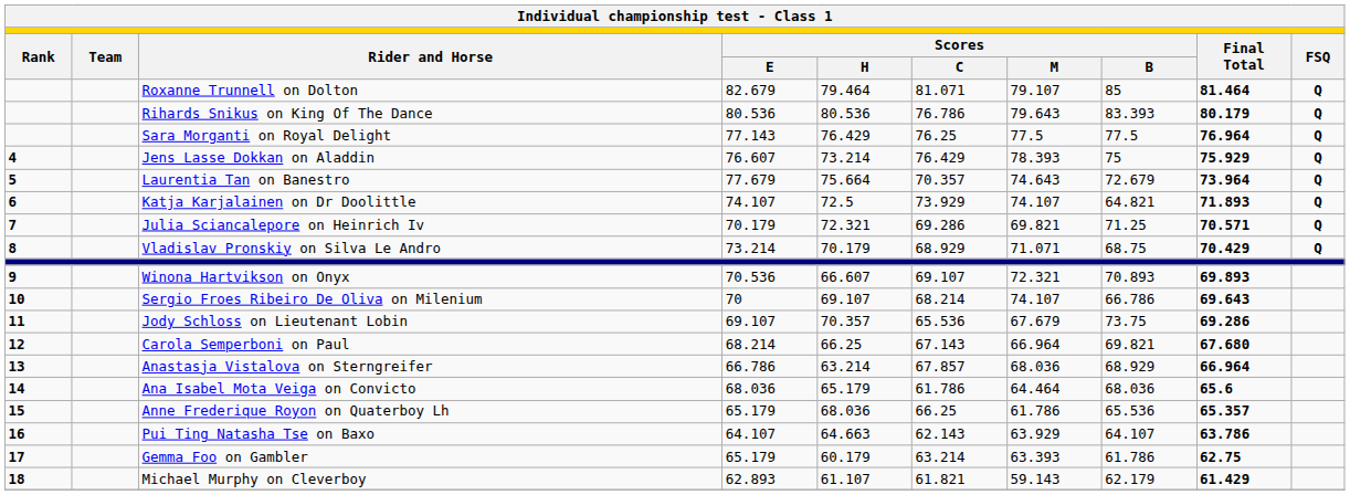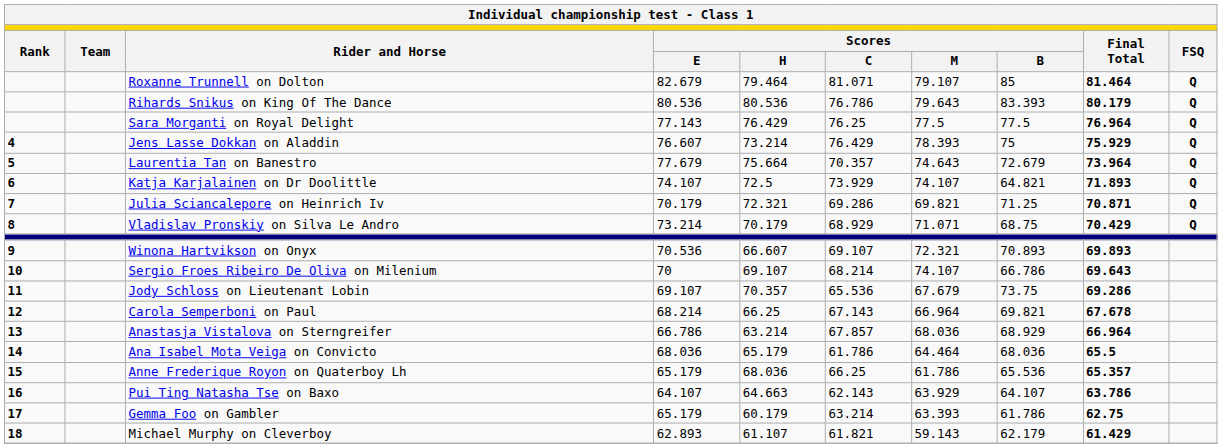Julia Sciancalepore on Heinrich Iv | column 9: 70.571 -> 70.871
Carola Semperboni on Paul | column 9: 67.680 -> 67.678
Ana Isabel Mota Veiga on Convicto | column 9: 65.6 -> 65.5
